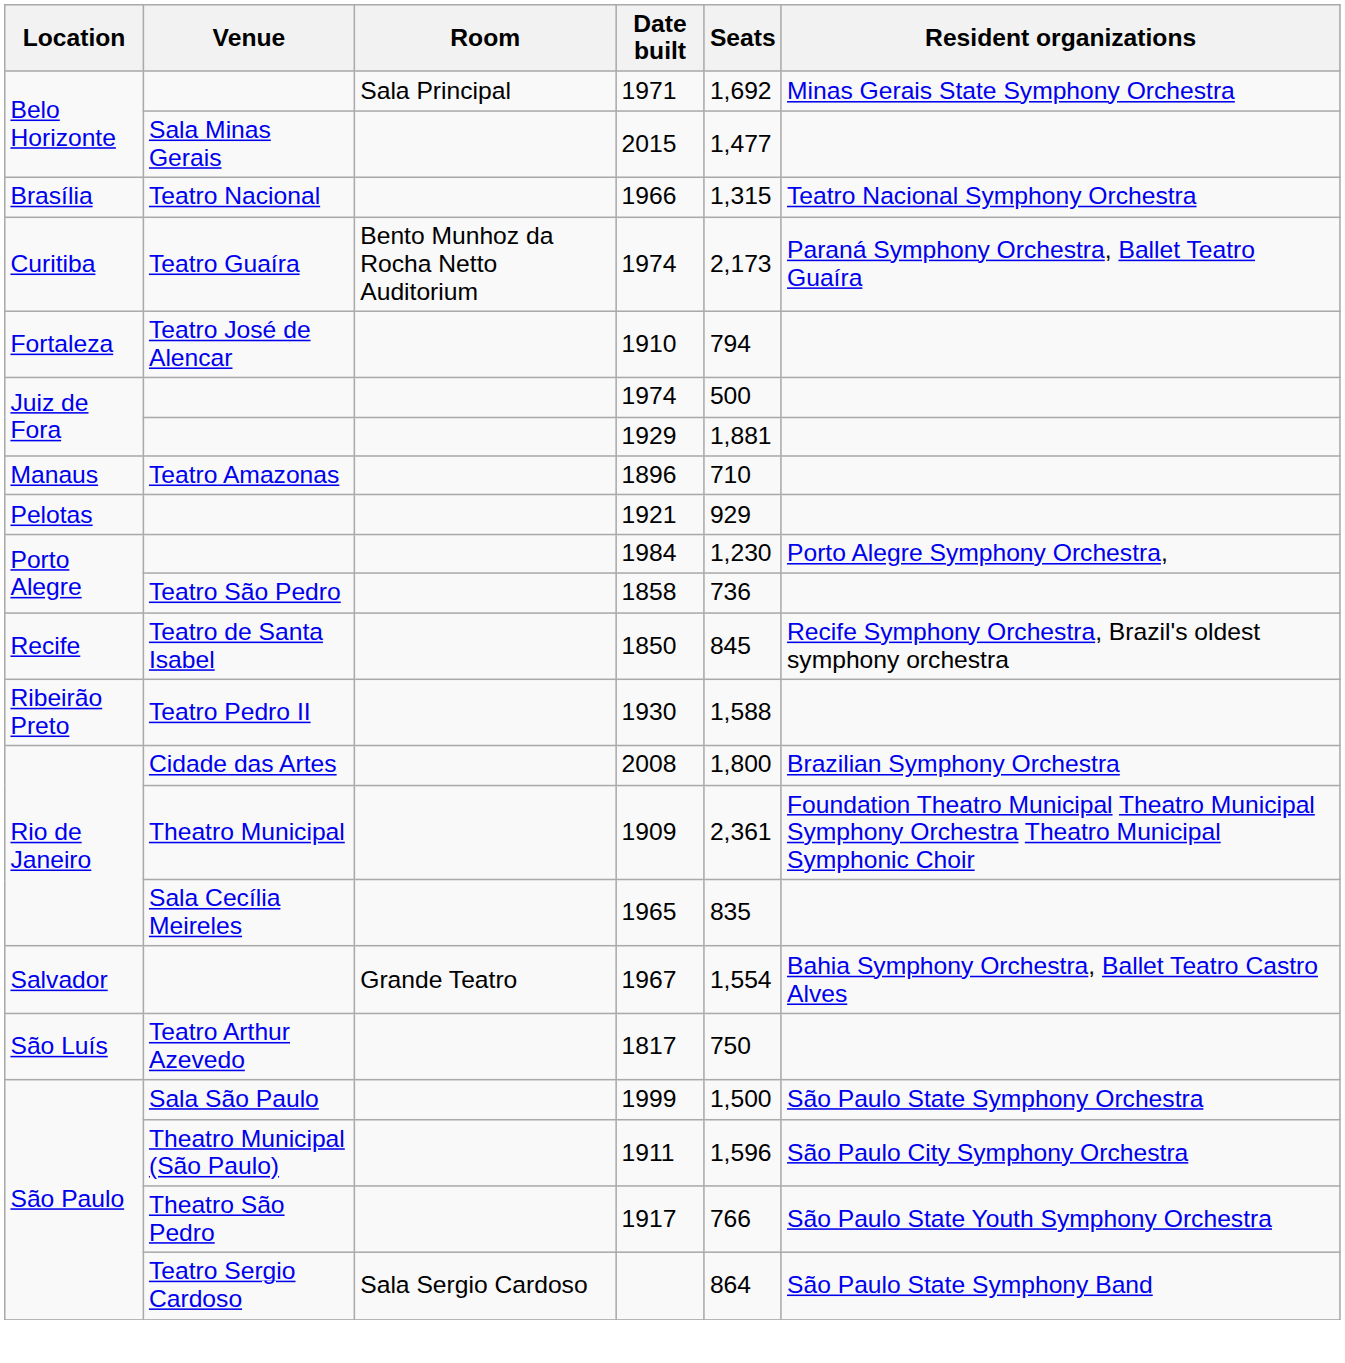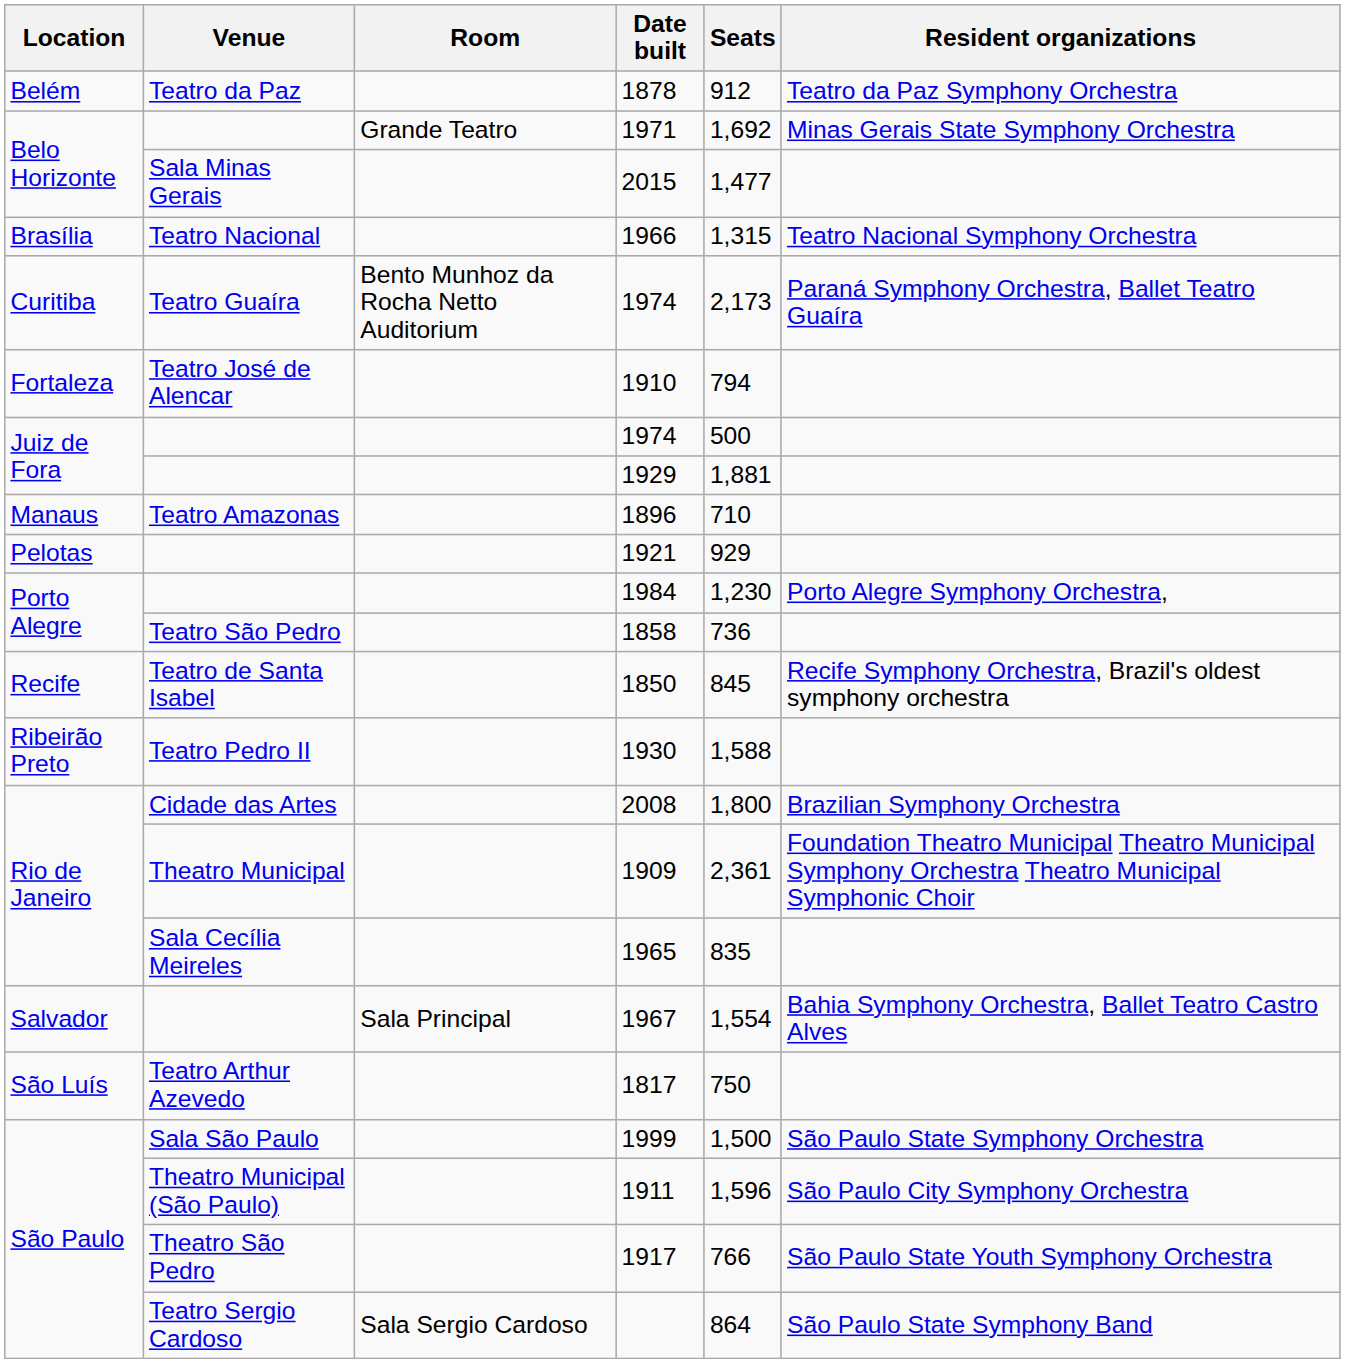+ row: Belém | Teatro da Paz | 1878 | 912 | Teatro da Paz Symphony Orchestra
1971 | Room: Sala Principal -> Grande Teatro
1967 | Room: Grande Teatro -> Sala Principal
